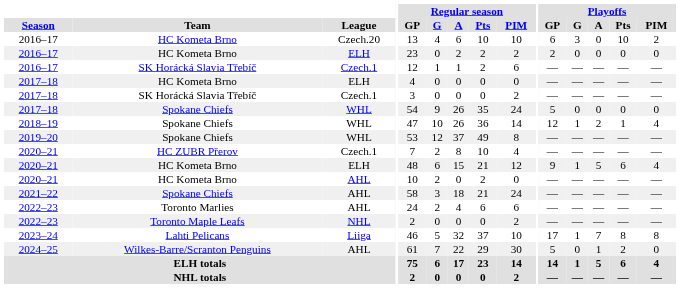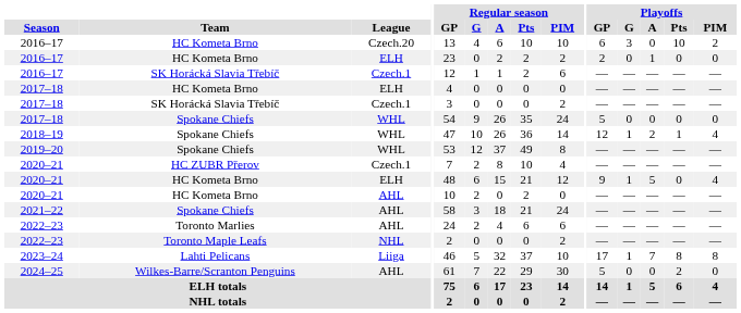2016–17 / ELH | Playoffs / A: 0 -> 1
2020–21 / ELH | Playoffs / Pts: 6 -> 0
2024–25 | Playoffs / A: 1 -> 0
